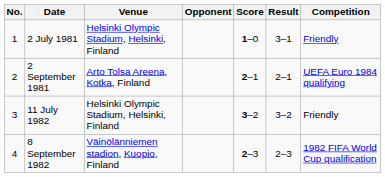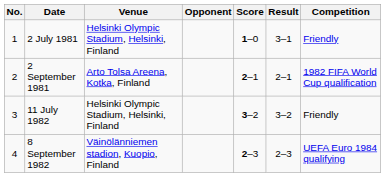2 September 1981 | Competition: UEFA Euro 1984 qualifying -> 1982 FIFA World Cup qualification
8 September 1982 | Competition: 1982 FIFA World Cup qualification -> UEFA Euro 1984 qualifying
